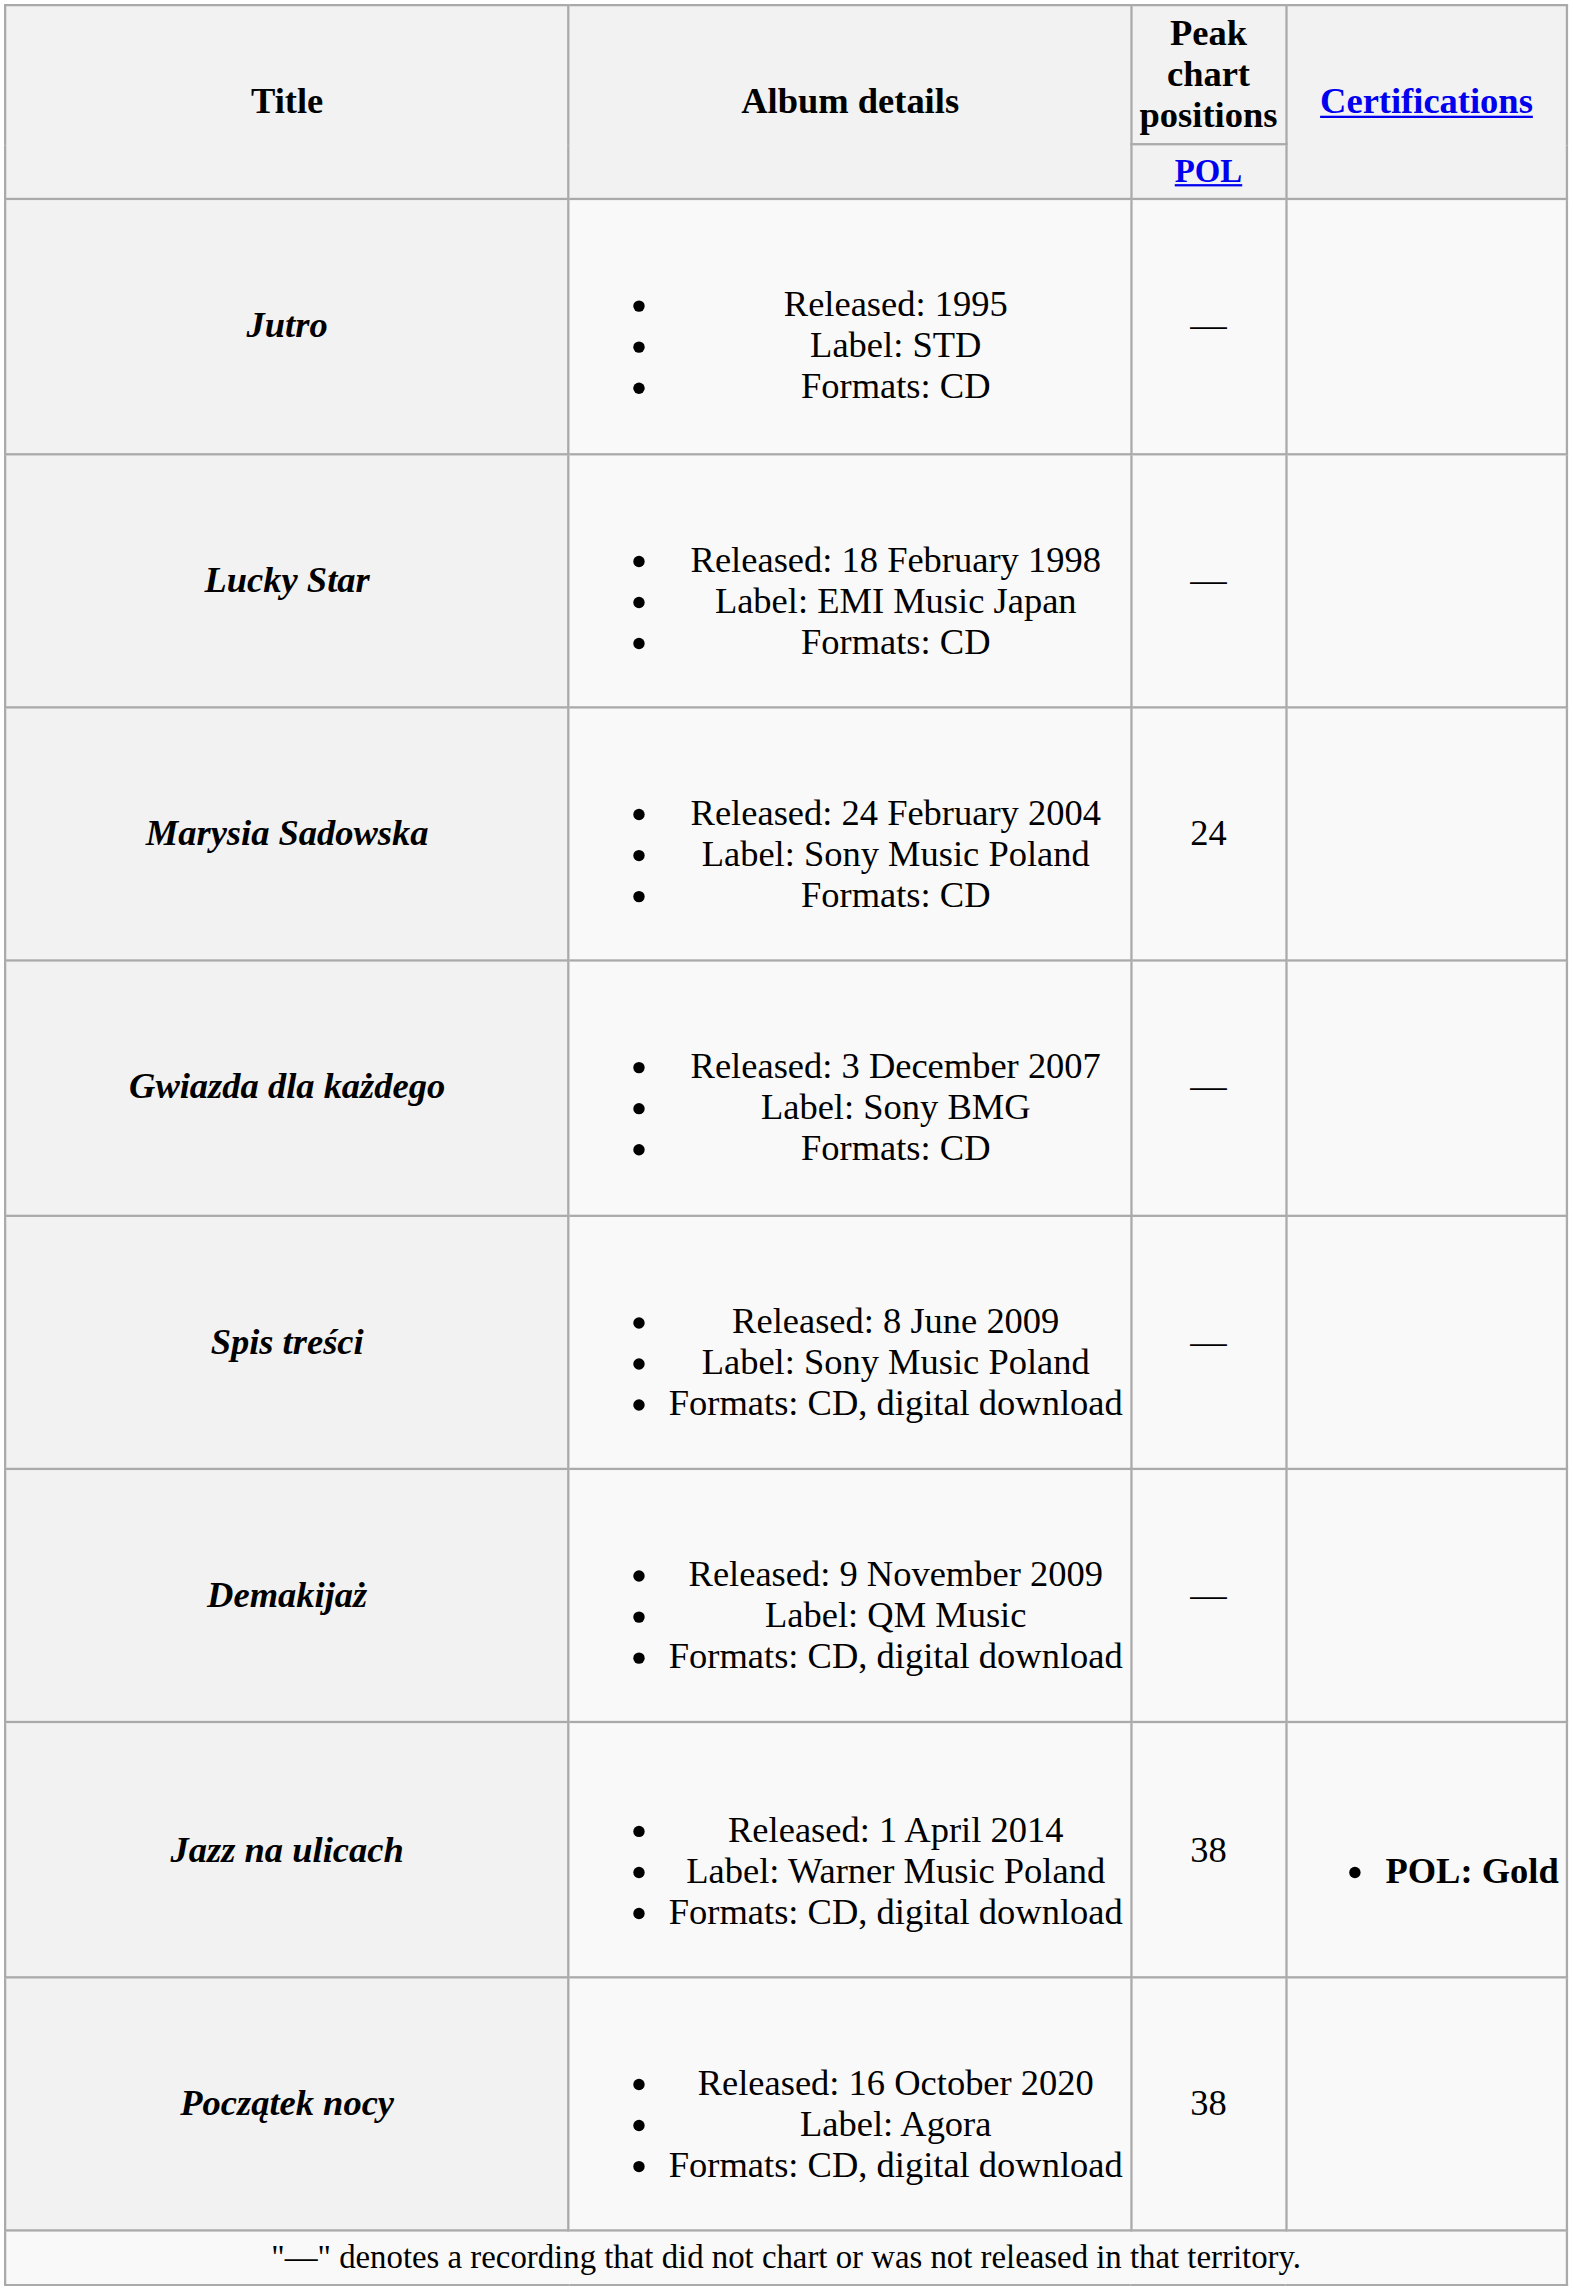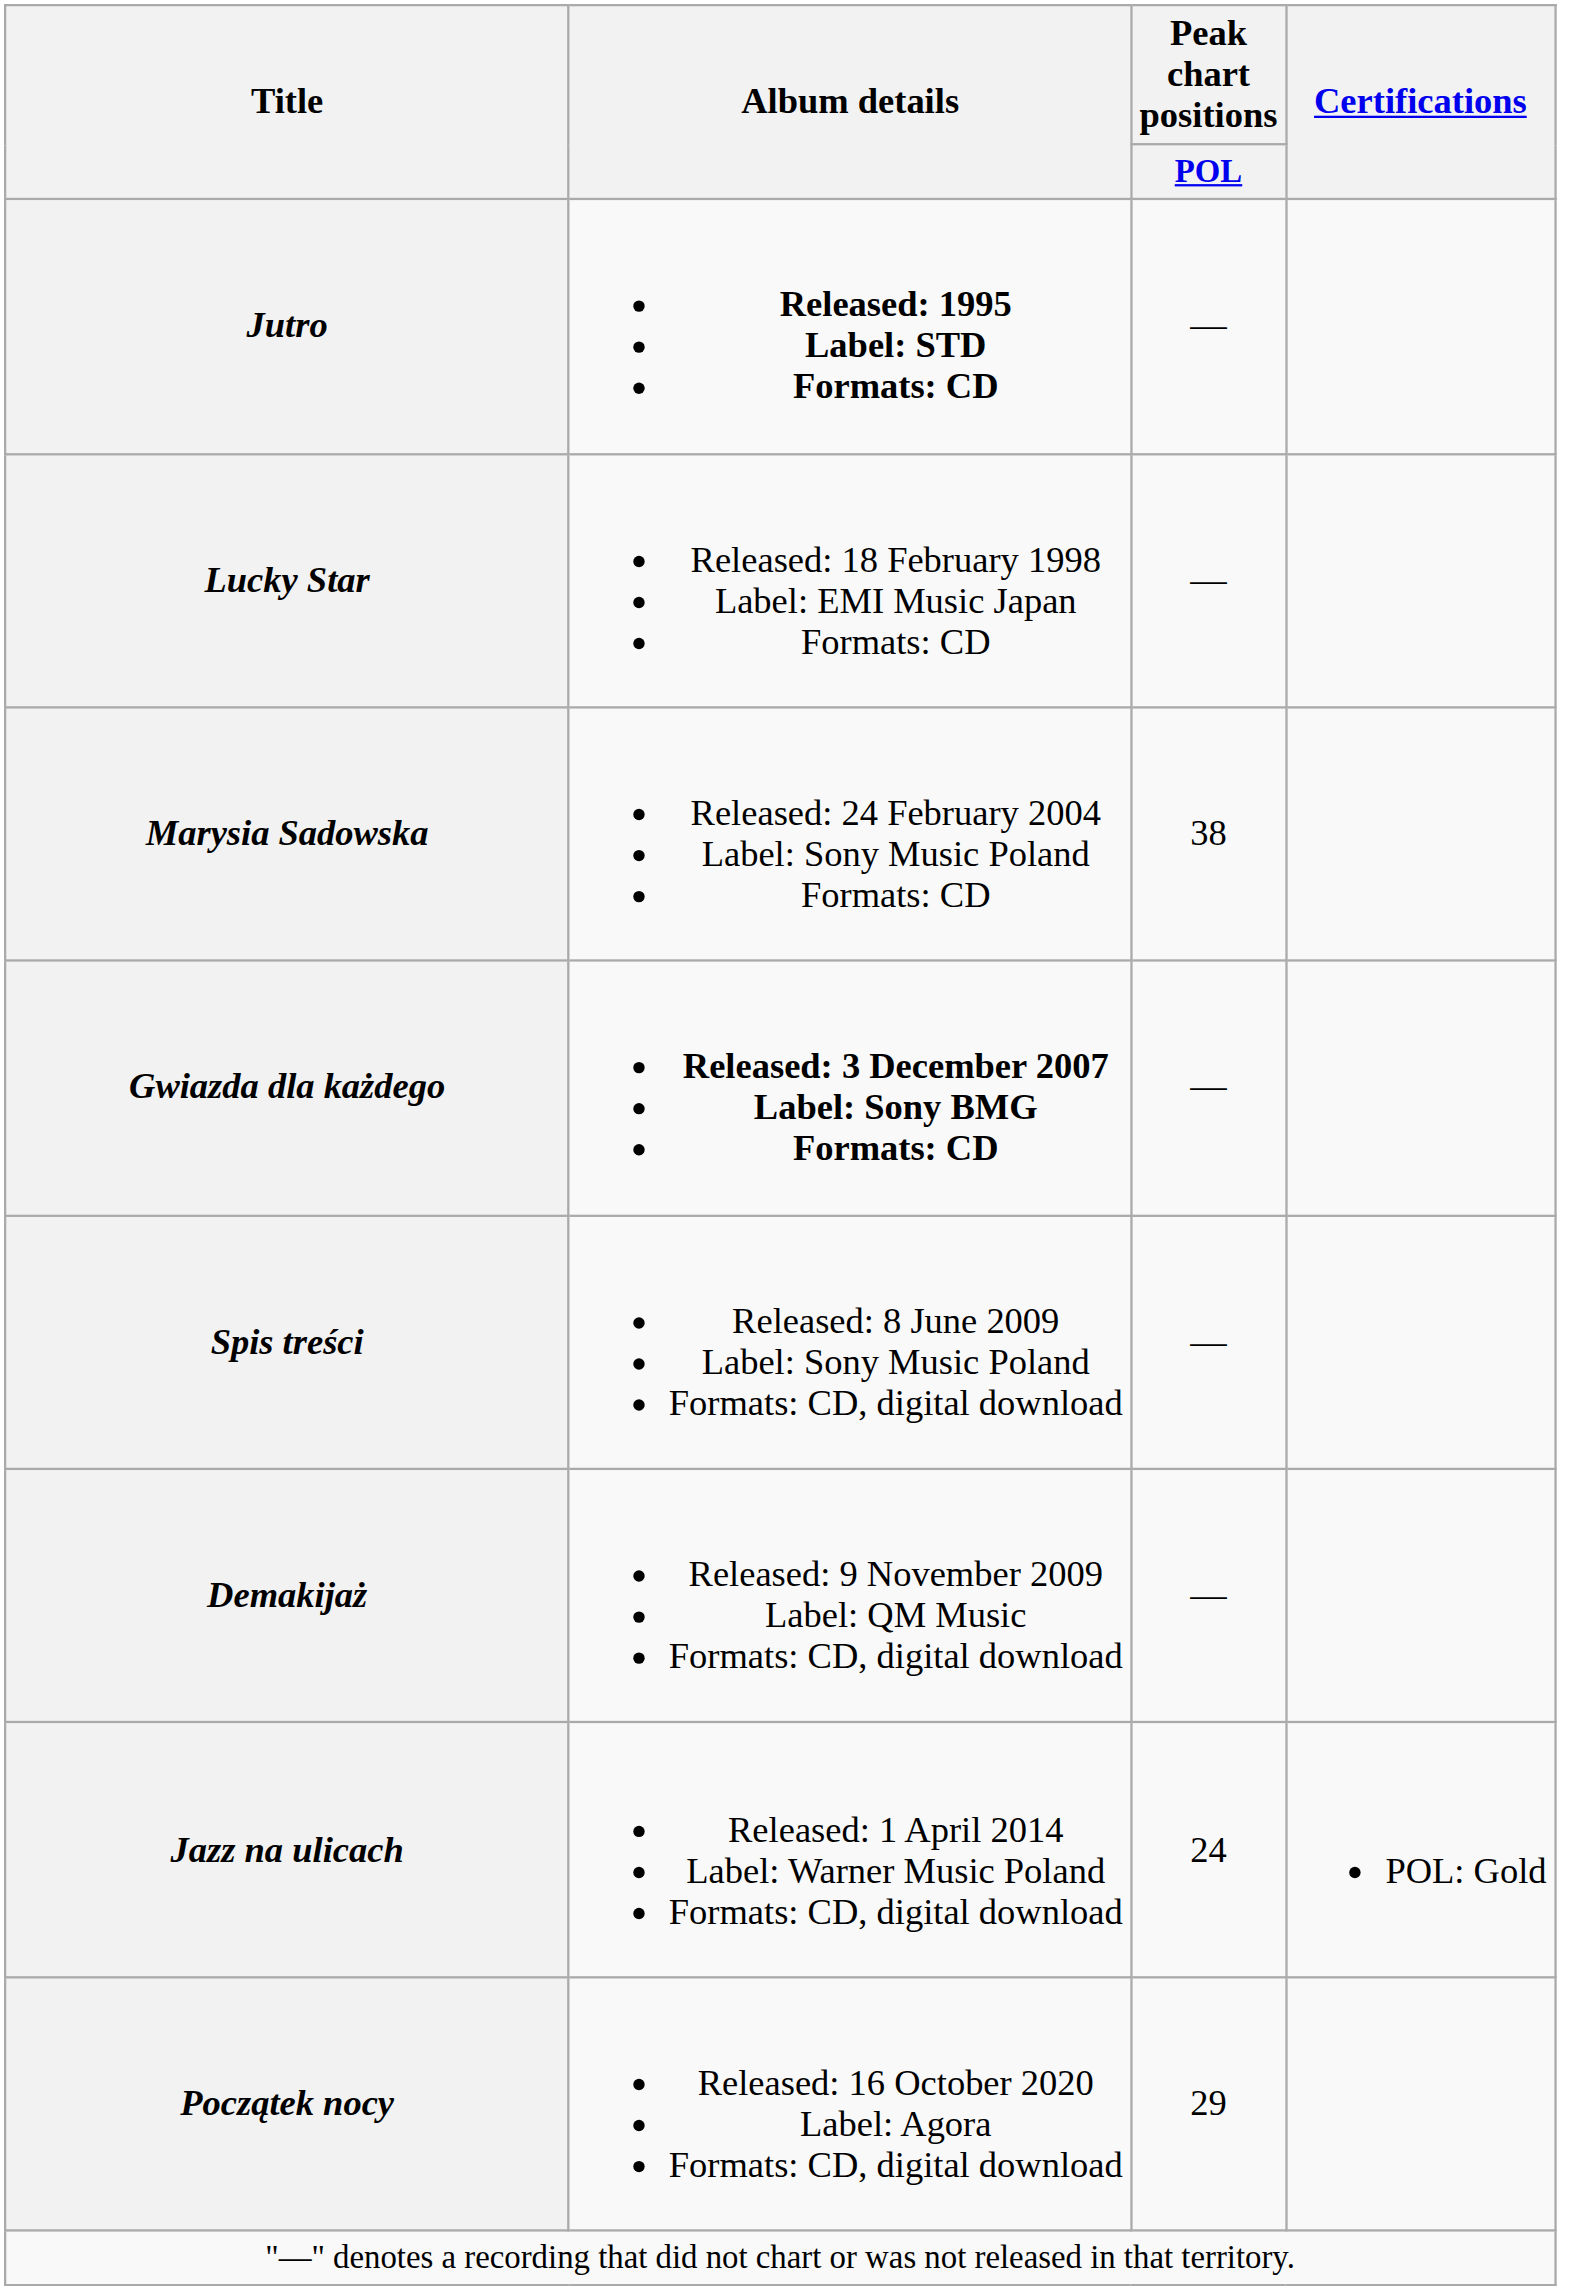Jutro | Album details: normal -> bold
Marysia Sadowska | Peak chart positions / POL: 24 -> 38
Gwiazda dla każdego | Album details: normal -> bold
Jazz na ulicach | Peak chart positions / POL: 38 -> 24
Jazz na ulicach | Certifications: bold -> normal
Początek nocy | Peak chart positions / POL: 38 -> 29
